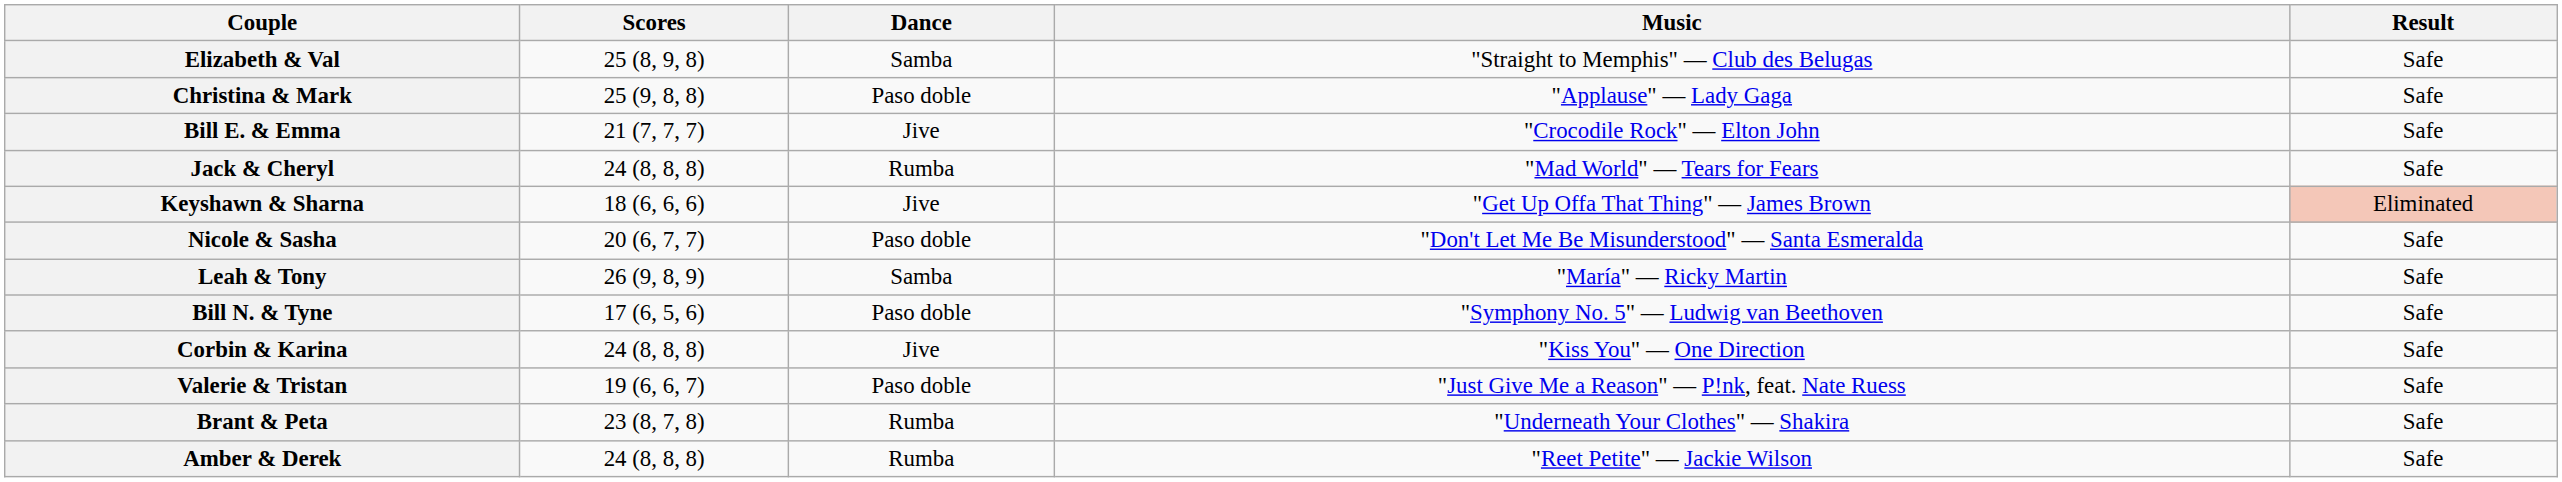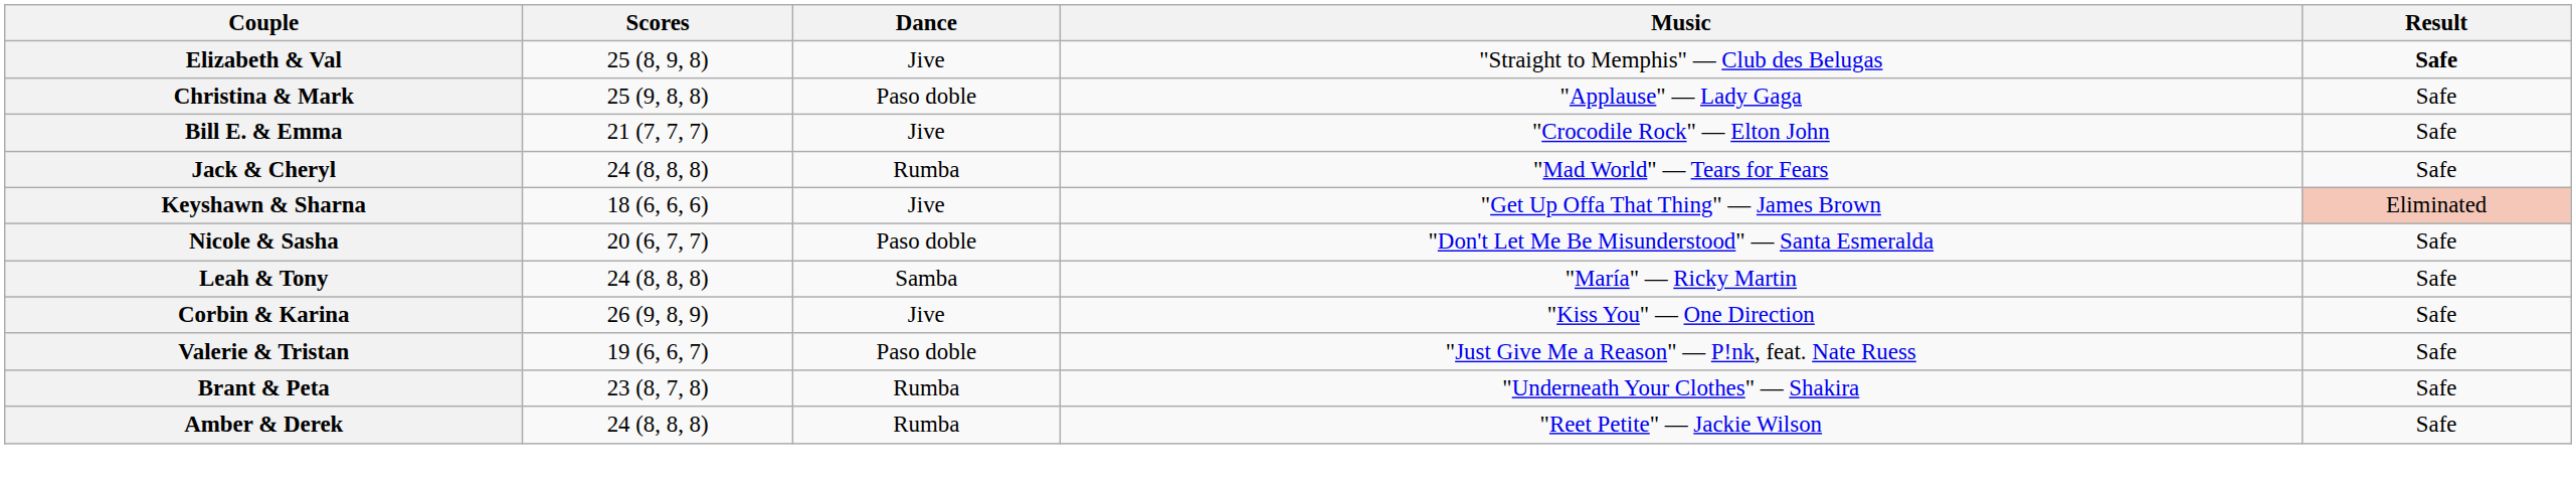Elizabeth & Val | Dance: Samba -> Jive
Elizabeth & Val | Result: normal -> bold
Leah & Tony | Scores: 26 (9, 8, 9) -> 24 (8, 8, 8)
- row: Bill N. & Tyne | 17 (6, 5, 6) | Paso doble | "Symphony No. 5" — Ludwig van Beethoven | Safe
Corbin & Karina | Scores: 24 (8, 8, 8) -> 26 (9, 8, 9)
